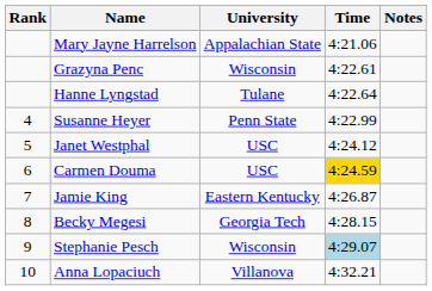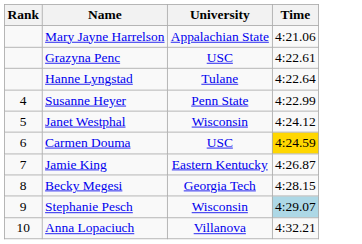- column: Notes
Grazyna Penc | University: Wisconsin -> USC
Janet Westphal | University: USC -> Wisconsin
